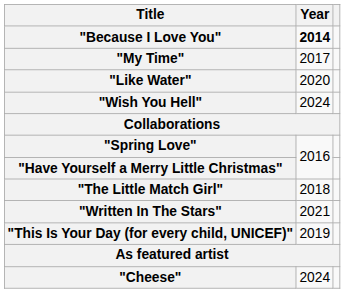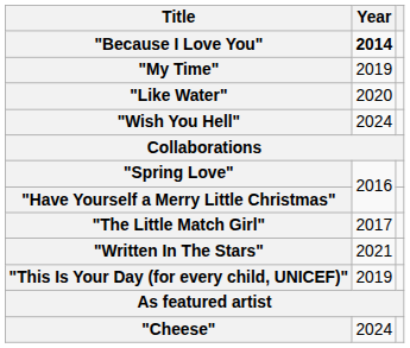"My Time" | Year: 2017 -> 2019
"The Little Match Girl" | Year: 2018 -> 2017
